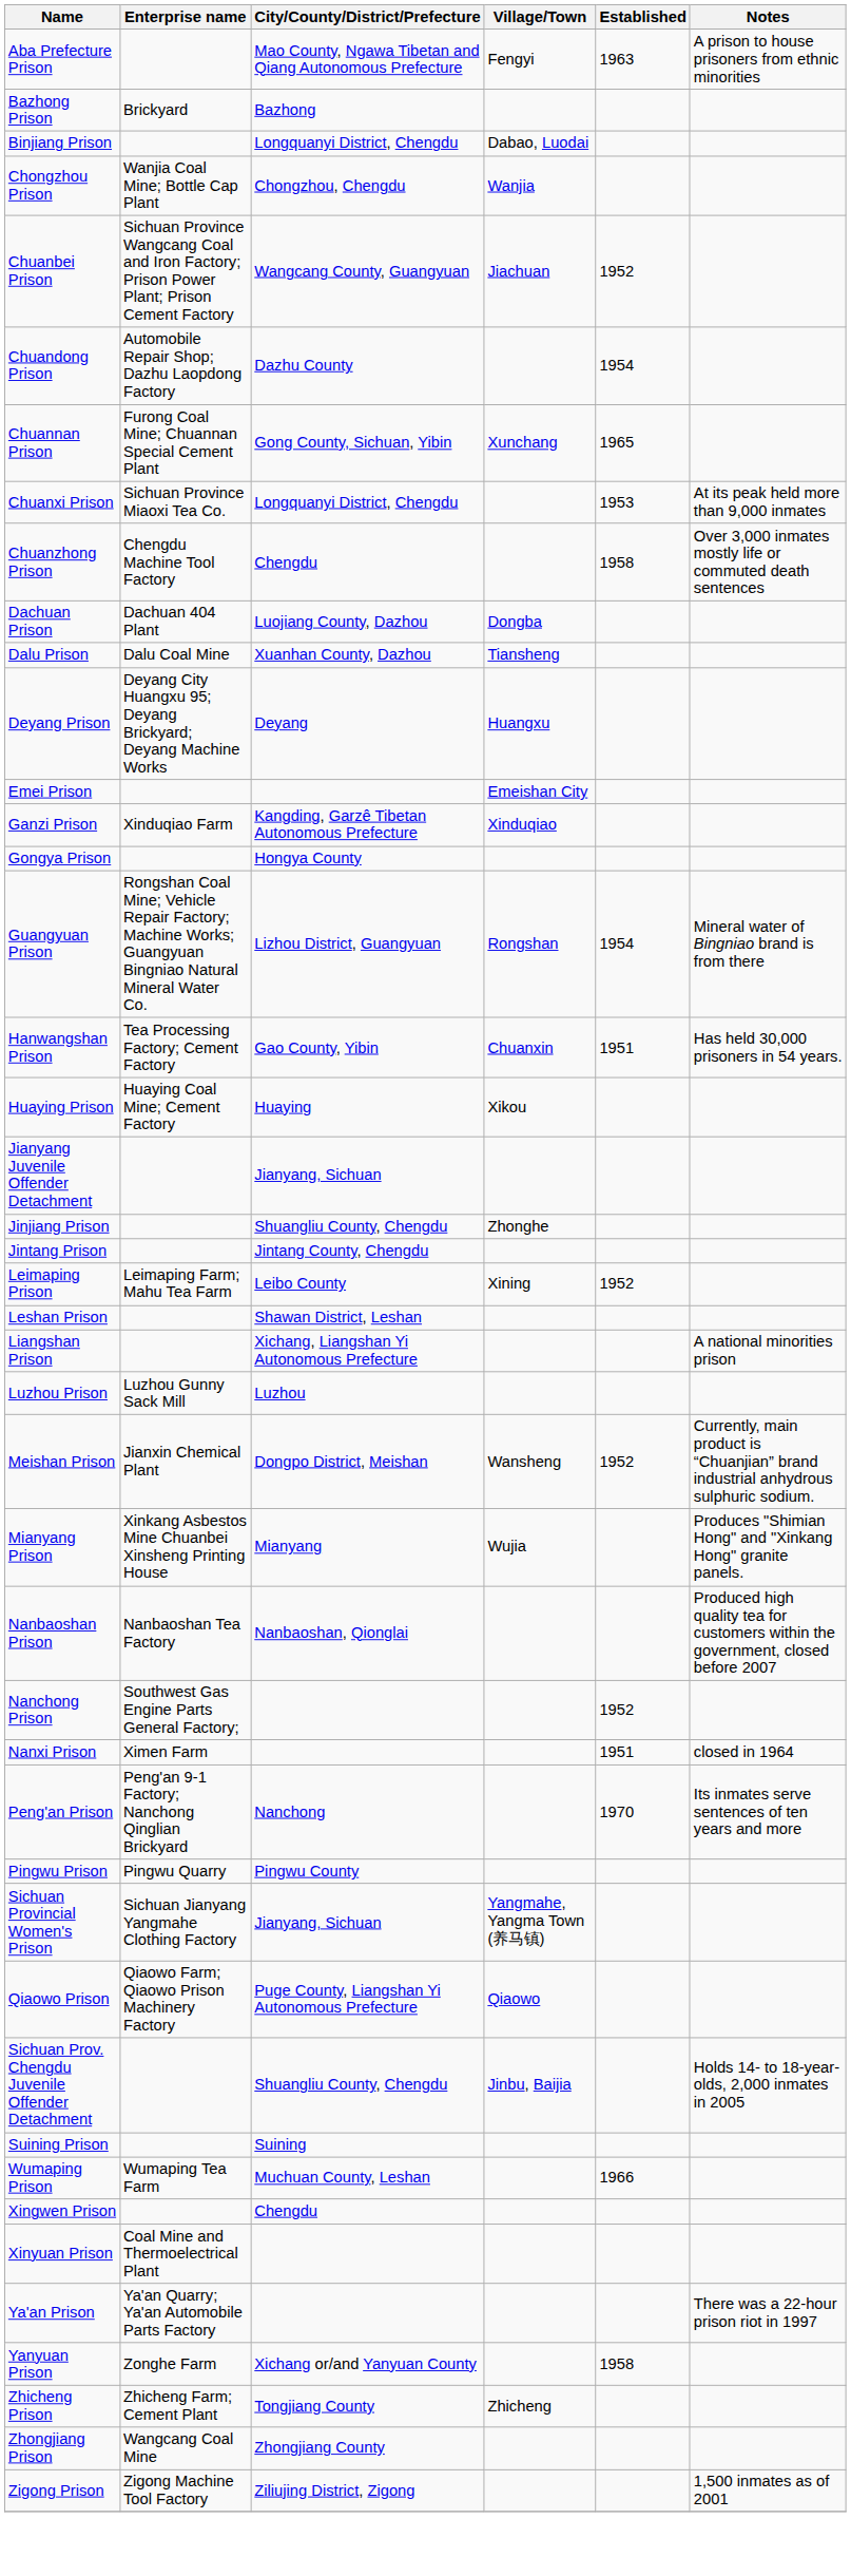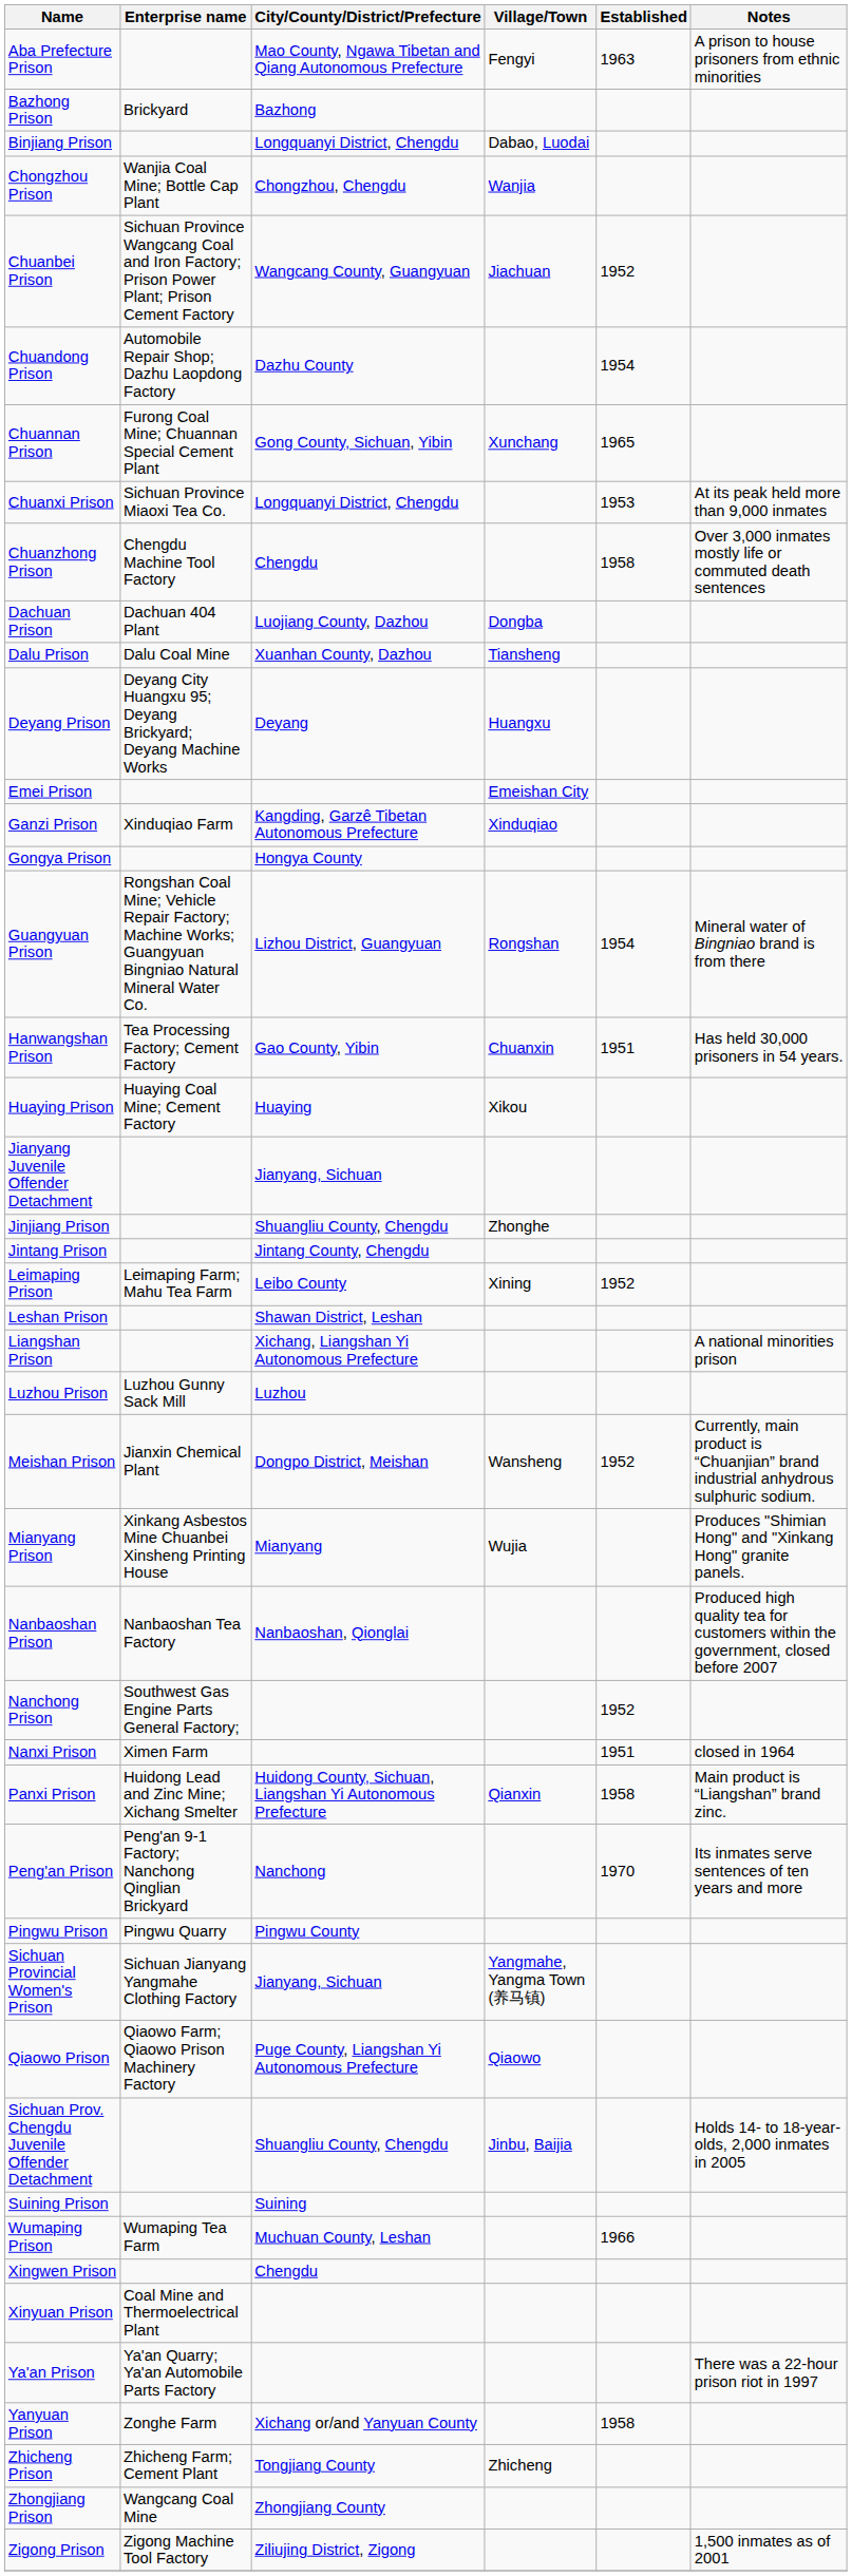+ row: Panxi Prison | Huidong Lead and Zinc Mine; Xichang Smelter | Huidong County, Sichuan, Liangshan Yi Autonomous Prefecture | Qianxin | 1958 | Main product is “Liangshan” brand zinc.
